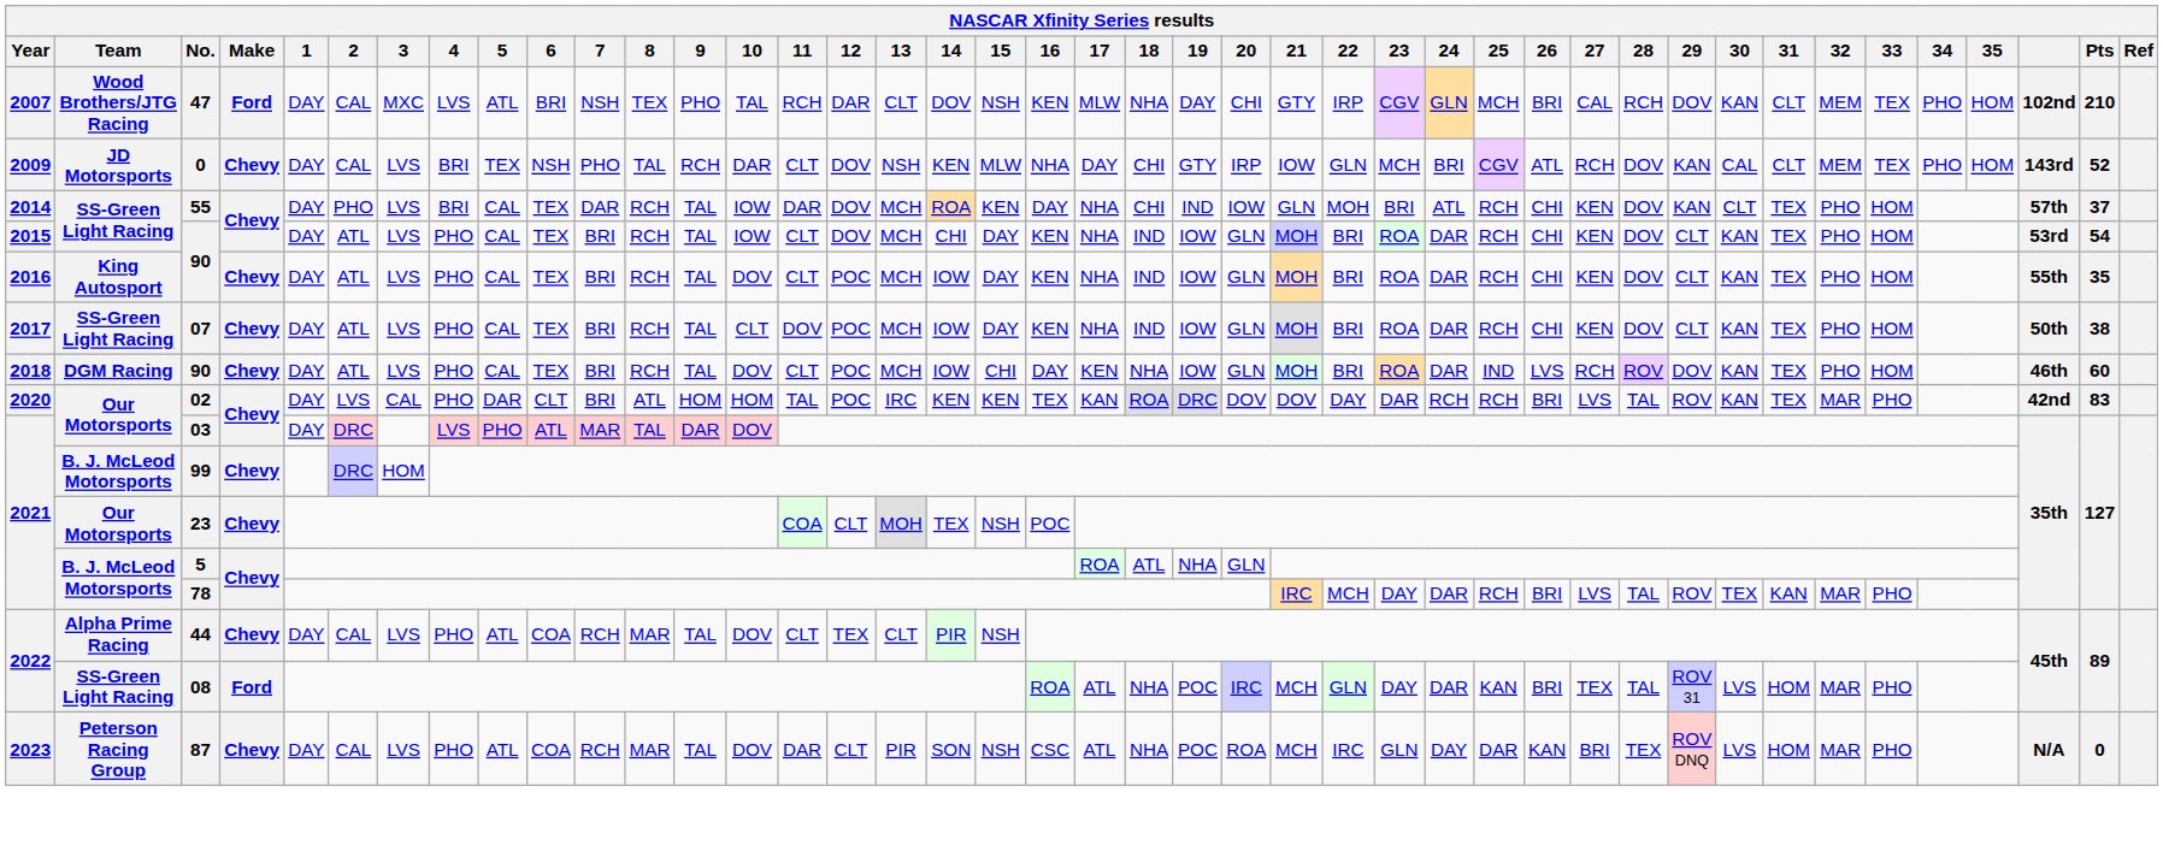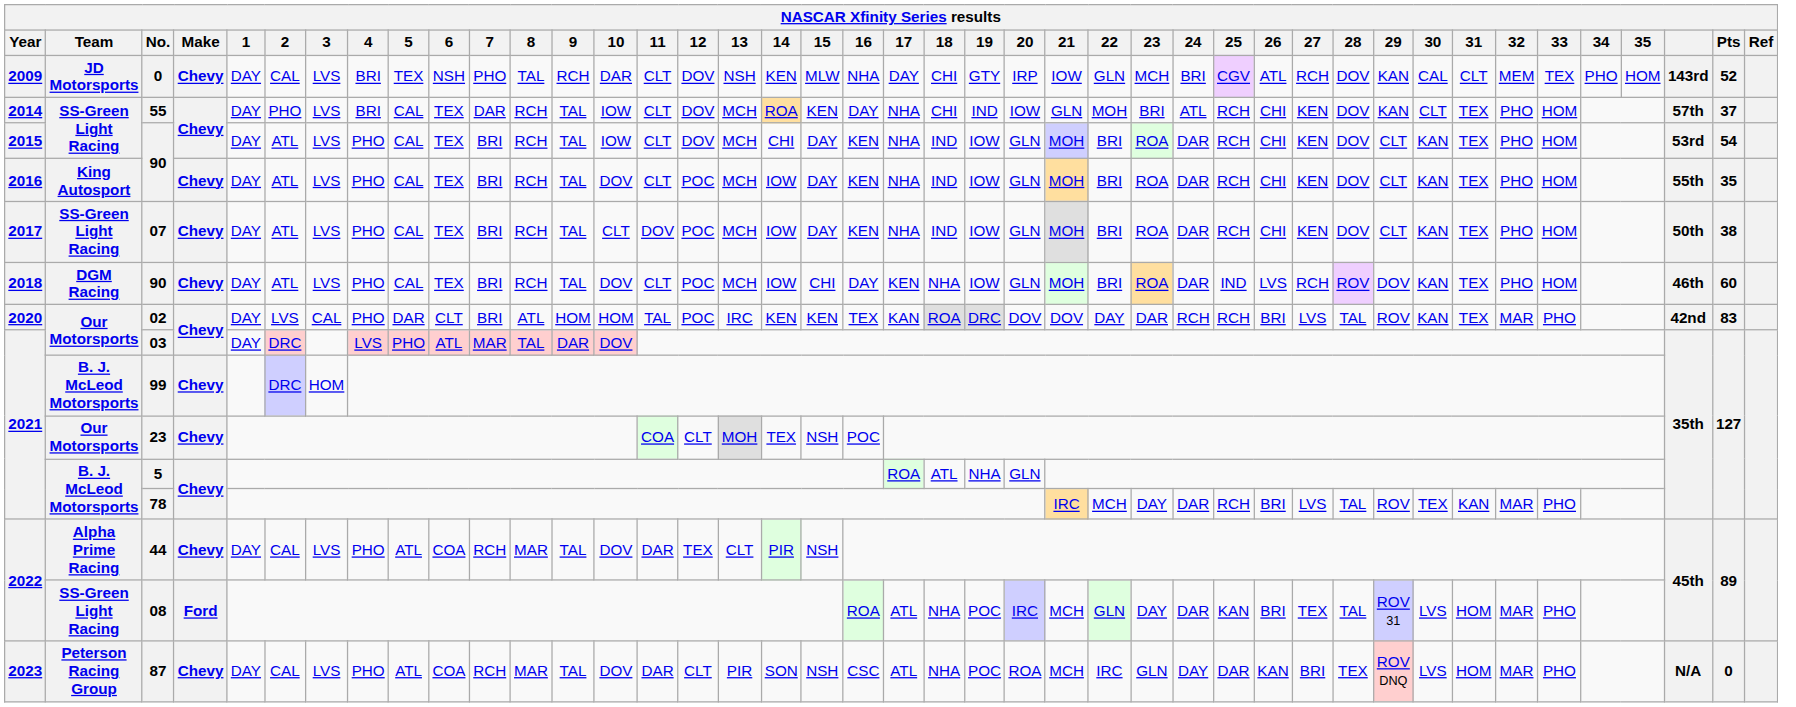- row: 2007 | Wood Brothers/JTG Racing | 47 | Ford | DAY | CAL | MXC | LVS | ATL | BRI | NSH | TEX | PHO | TAL | RCH | DAR | CLT | DOV | NSH | KEN | MLW | NHA | DAY | CHI | GTY | IRP | CGV | GLN | MCH | BRI | CAL | RCH | DOV | KAN | CLT | MEM | TEX | PHO | HOM | 102nd | 210
55 | 11: DAR -> CLT
44 | 11: CLT -> DAR
